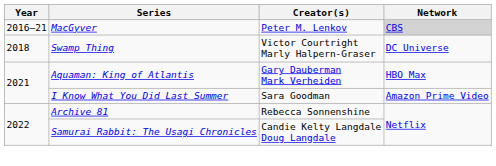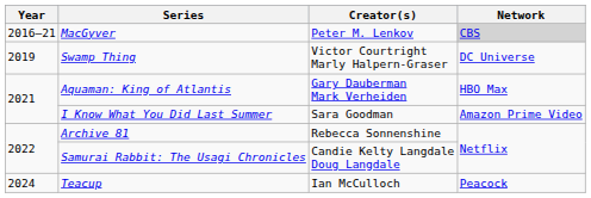Swamp Thing | Year: 2018 -> 2019
+ row: 2024 | Teacup | Ian McCulloch | Peacock
